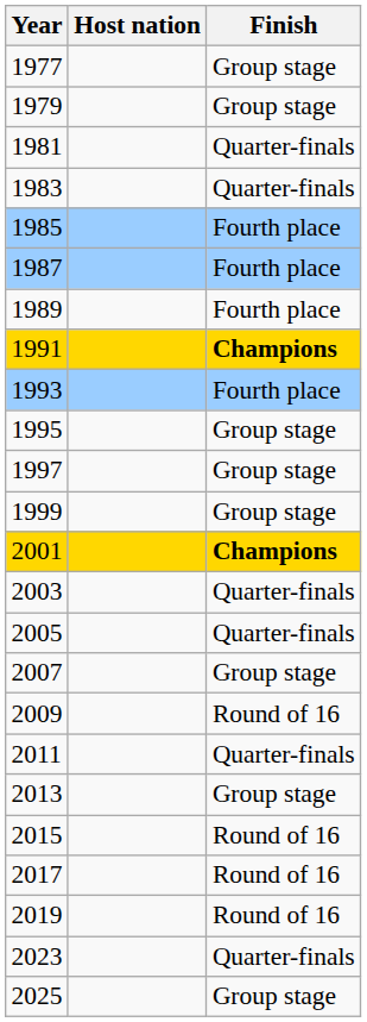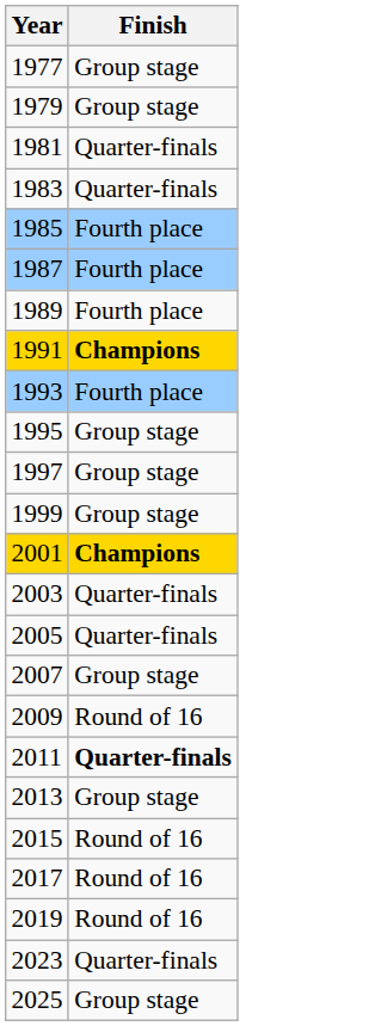- column: Host nation
2011 | Finish: normal -> bold
